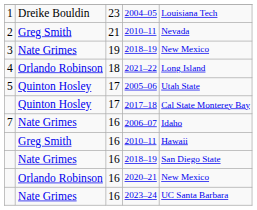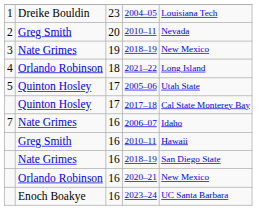2 / 2010–11 | column 3: 21 -> 20
2023–24 | column 2: Nate Grimes -> Enoch Boakye
